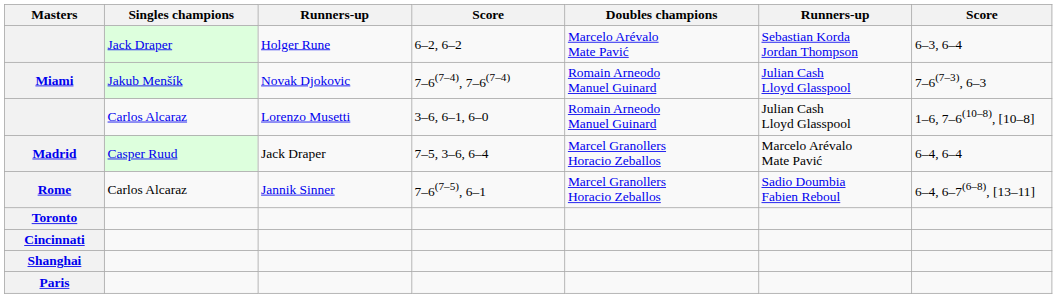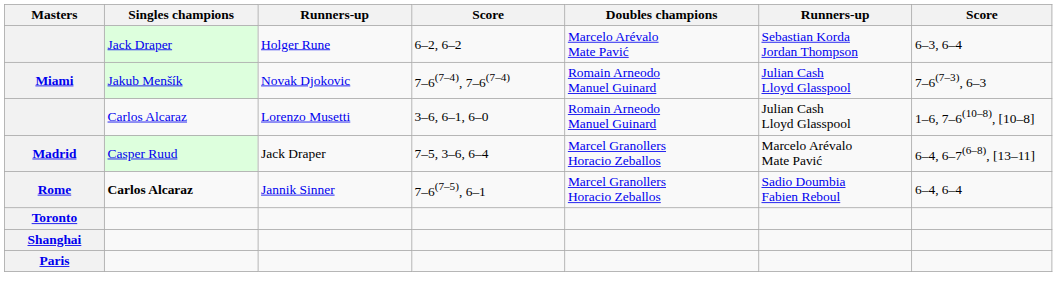Madrid | column 7: 6–4, 6–4 -> 6–4, 6–7(6–8), [13–11]
Rome | Singles champions: normal -> bold
Rome | column 7: 6–4, 6–7(6–8), [13–11] -> 6–4, 6–4
- row: Cincinnati
